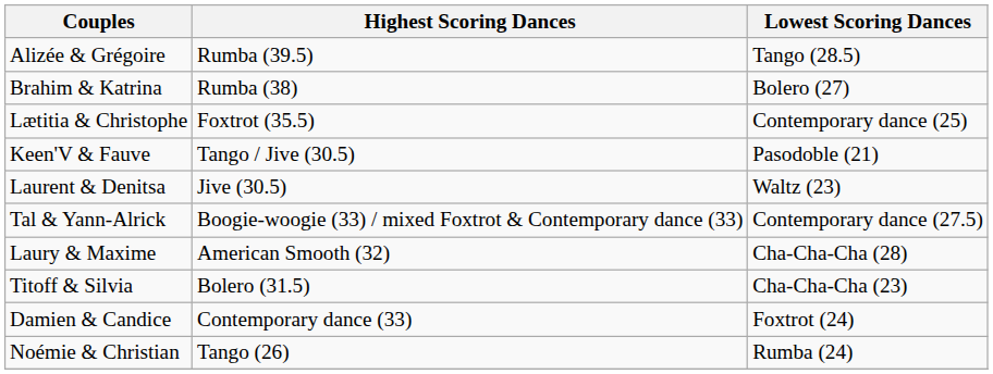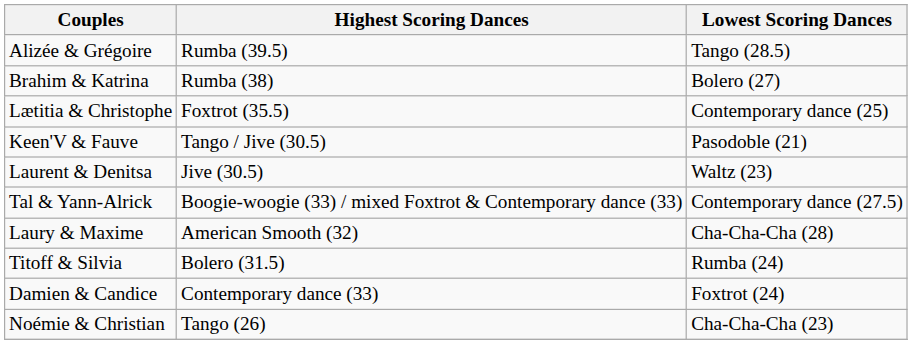Titoff & Silvia | Lowest Scoring Dances: Cha-Cha-Cha (23) -> Rumba (24)
Noémie & Christian | Lowest Scoring Dances: Rumba (24) -> Cha-Cha-Cha (23)
